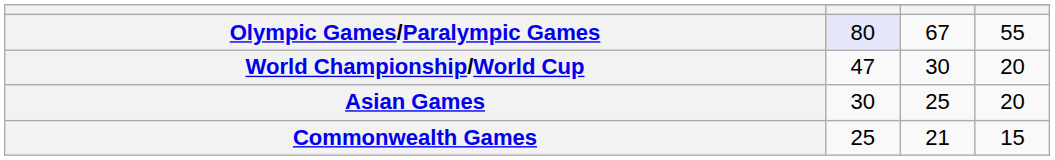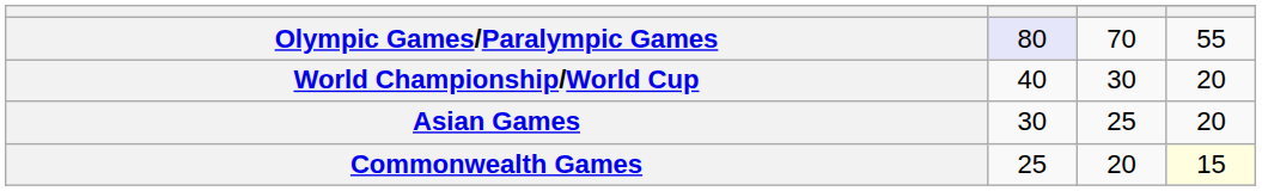Olympic Games/Paralympic Games | column 3: 67 -> 70
World Championship/World Cup | column 2: 47 -> 40
Commonwealth Games | column 3: 21 -> 20
Commonwealth Games | column 4: no background -> lightyellow background
